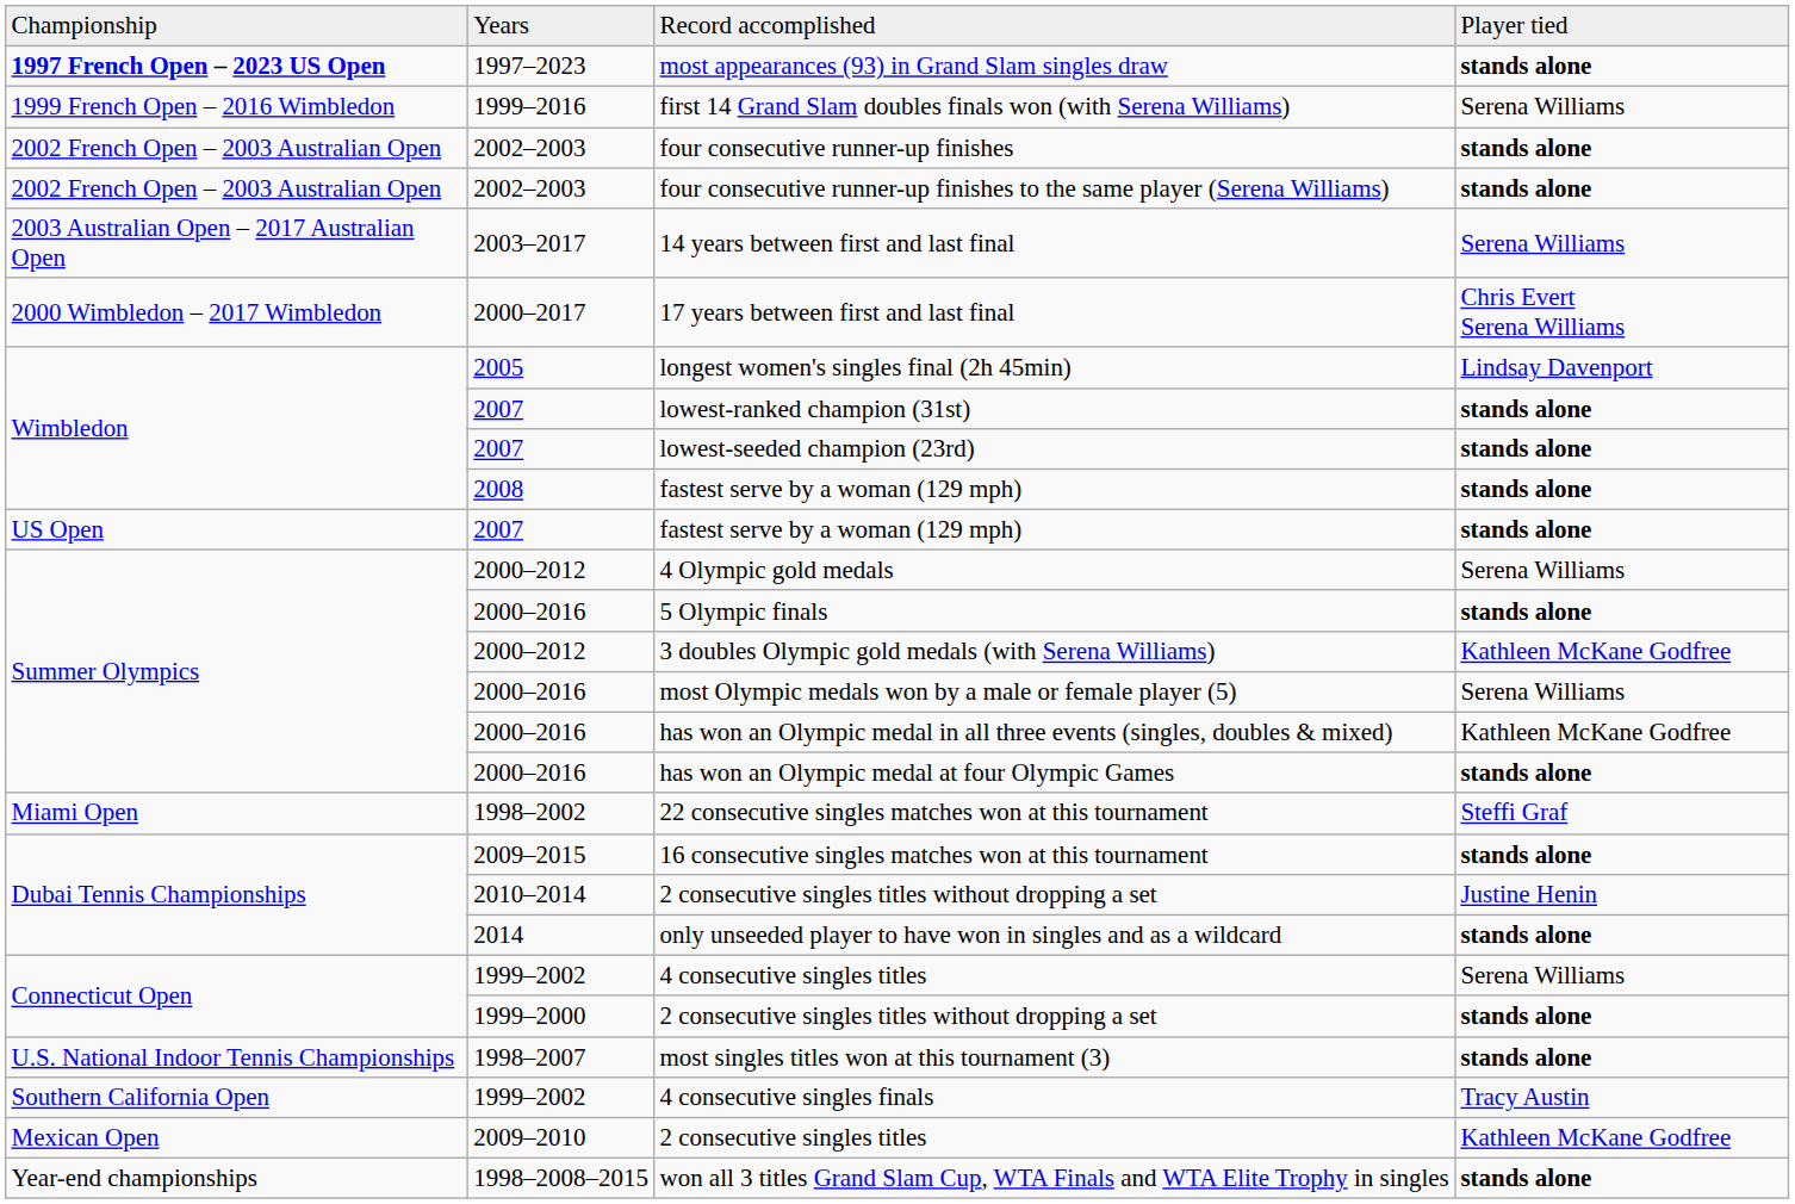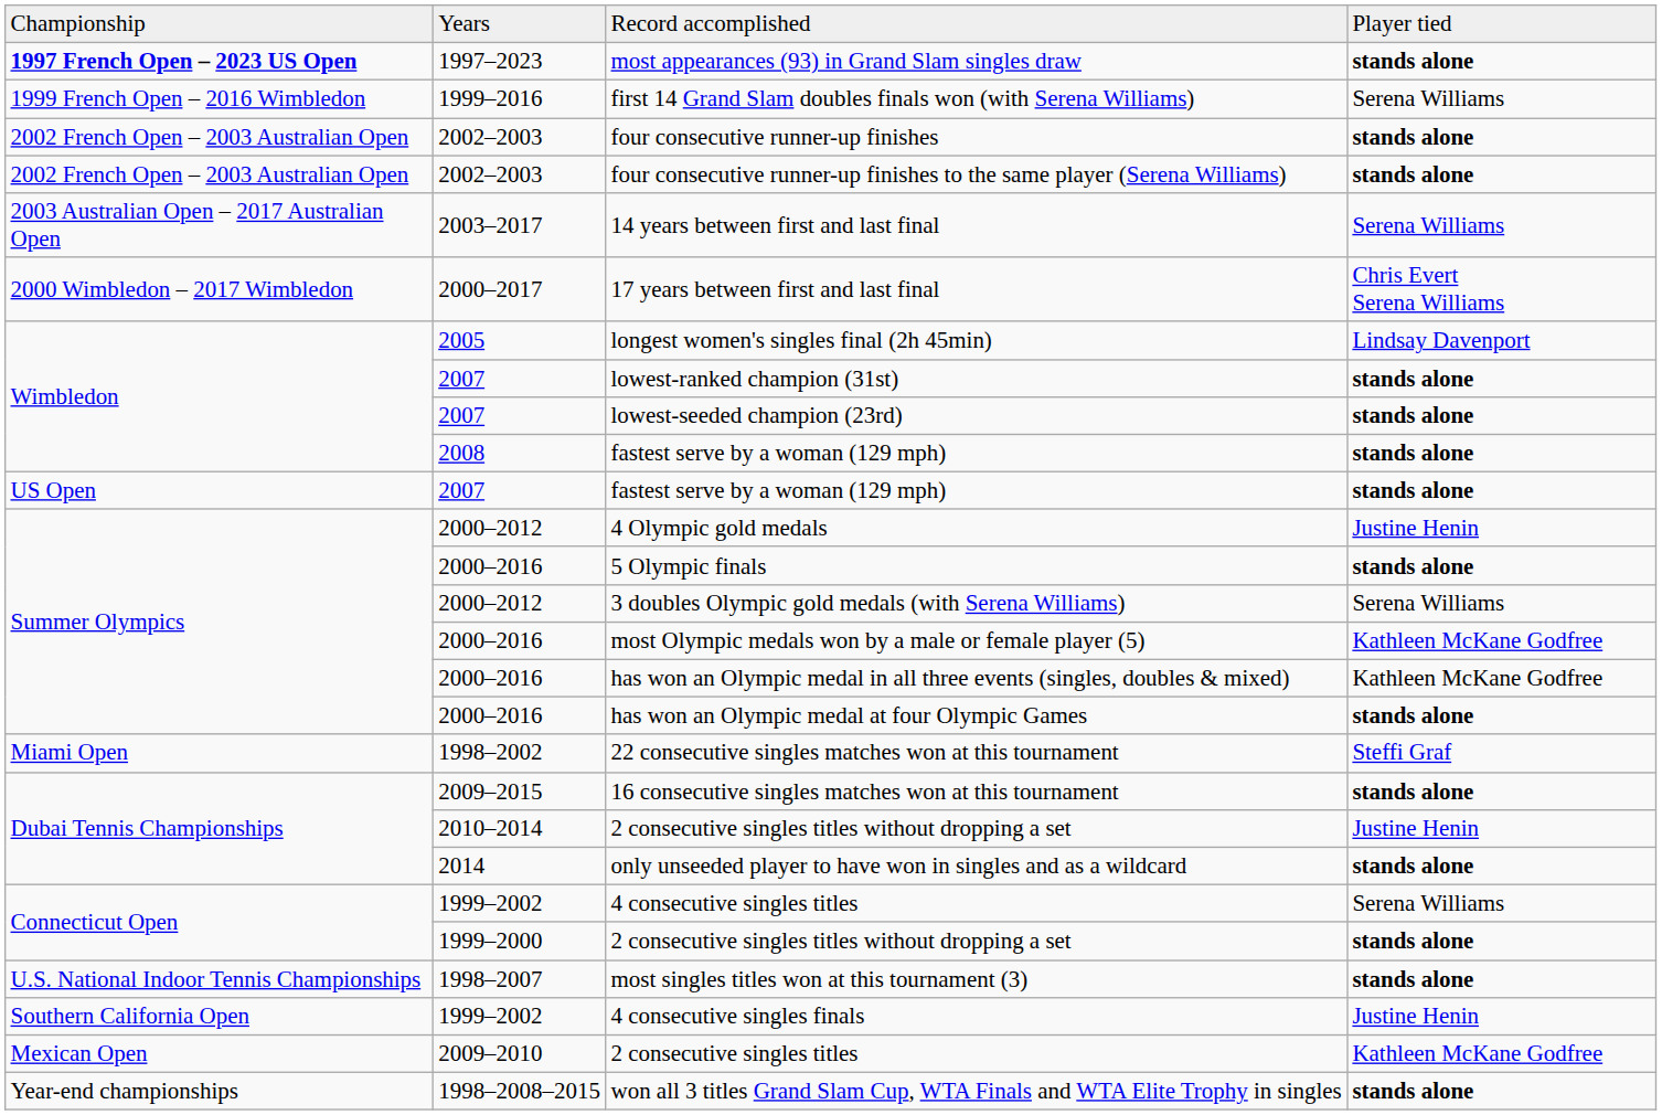4 Olympic gold medals | column 4: Serena Williams -> Justine Henin
3 doubles Olympic gold medals (with Serena Williams) | column 4: Kathleen McKane Godfree -> Serena Williams
most Olympic medals won by a male or female player (5) | column 4: Serena Williams -> Kathleen McKane Godfree
4 consecutive singles finals | column 4: Tracy Austin -> Justine Henin
